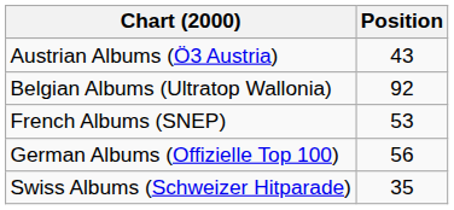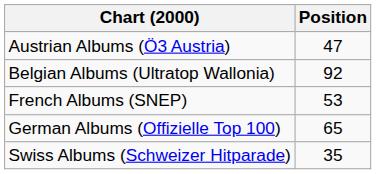Austrian Albums (Ö3 Austria) | Position: 43 -> 47
German Albums (Offizielle Top 100) | Position: 56 -> 65
